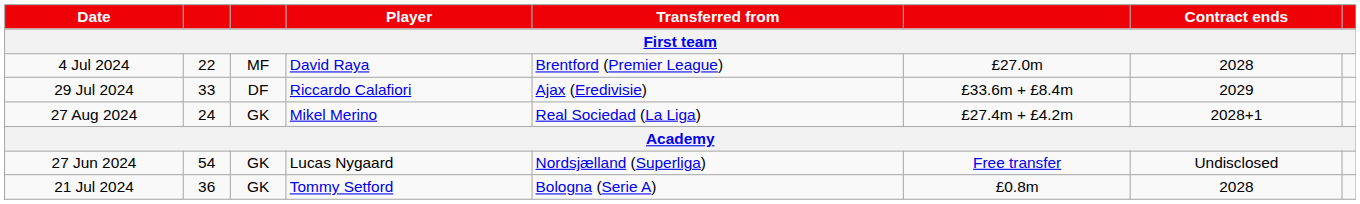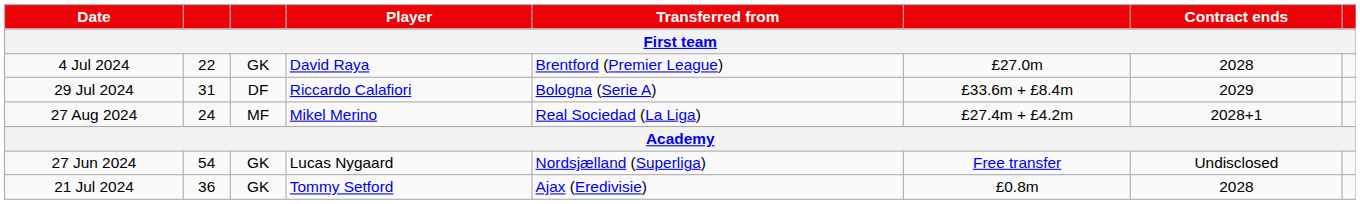4 Jul 2024 | column 3: MF -> GK
29 Jul 2024 | column 2: 33 -> 31
29 Jul 2024 | Transferred from: Ajax (Eredivisie) -> Bologna (Serie A)
27 Aug 2024 | column 3: GK -> MF
21 Jul 2024 | Transferred from: Bologna (Serie A) -> Ajax (Eredivisie)
